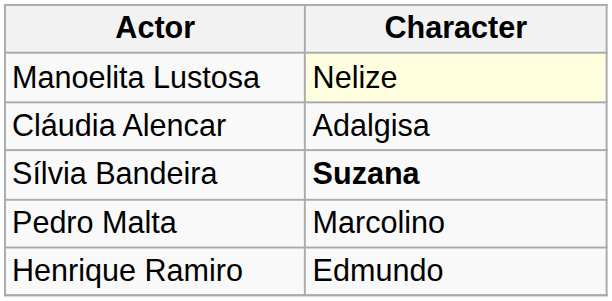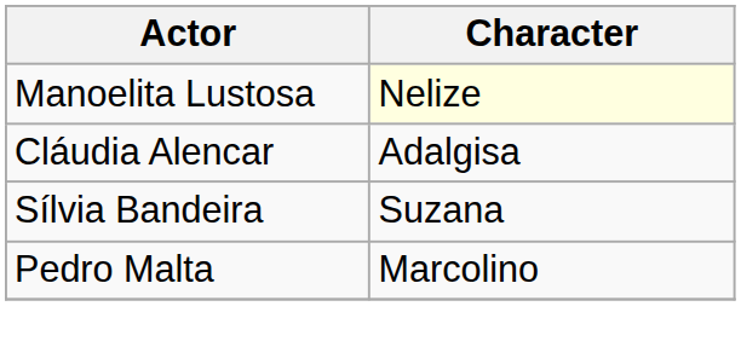Sílvia Bandeira | Character: bold -> normal
- row: Henrique Ramiro | Edmundo
